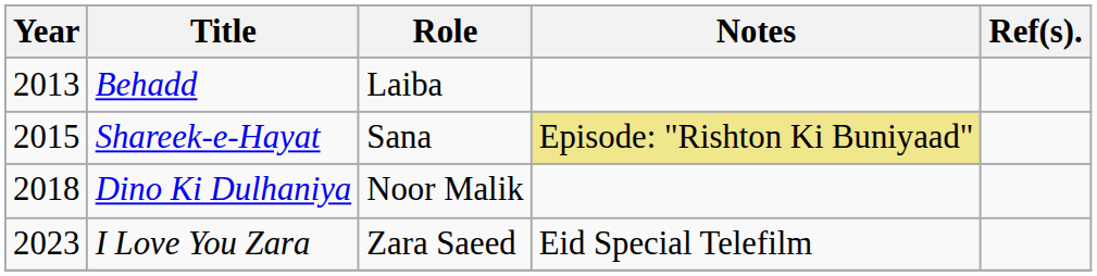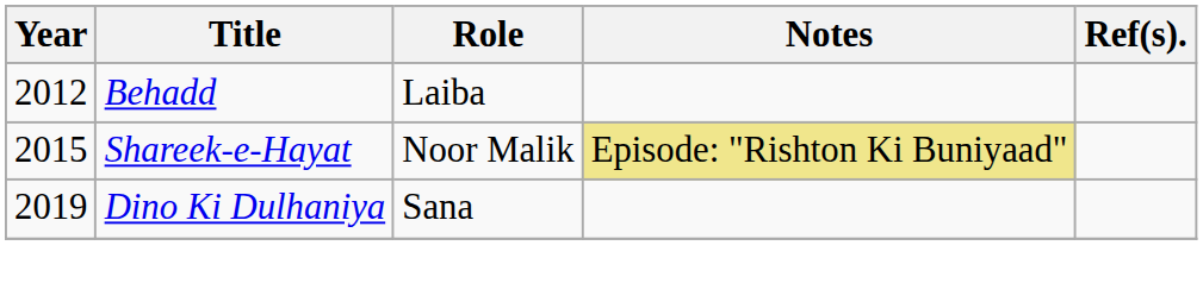Behadd | Year: 2013 -> 2012
Shareek-e-Hayat | Role: Sana -> Noor Malik
Dino Ki Dulhaniya | Year: 2018 -> 2019
Dino Ki Dulhaniya | Role: Noor Malik -> Sana
- row: 2023 | I Love You Zara | Zara Saeed | Eid Special Telefilm
